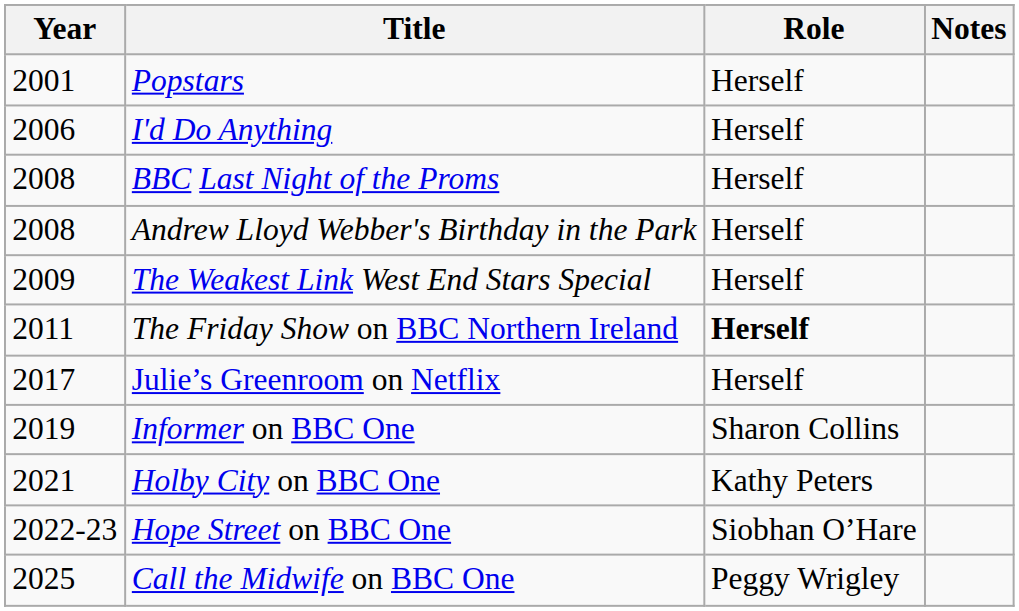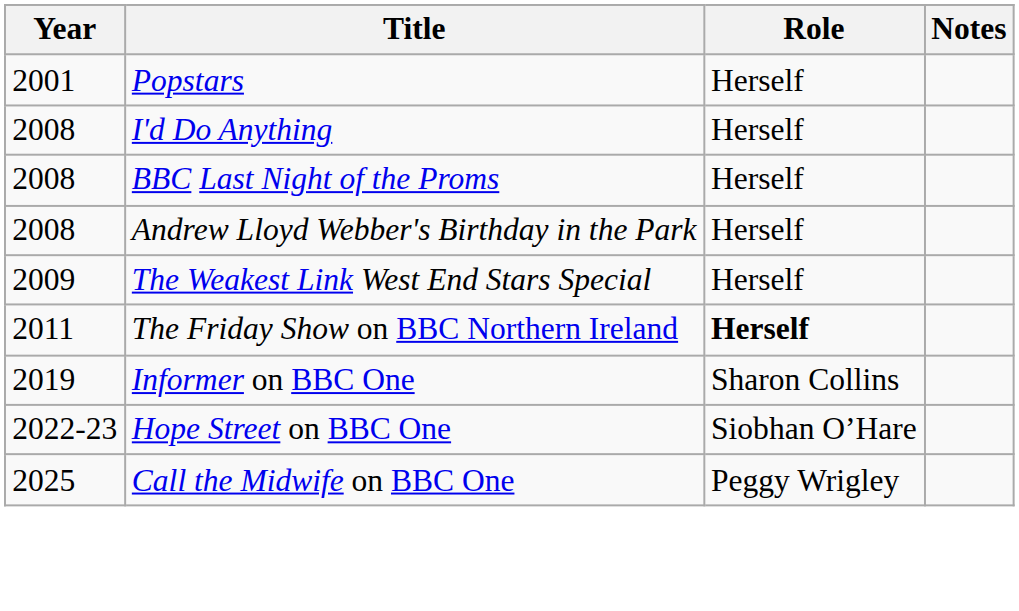I'd Do Anything | Year: 2006 -> 2008
- row: 2017 | Julie’s Greenroom on Netflix | Herself
- row: 2021 | Holby City on BBC One | Kathy Peters
